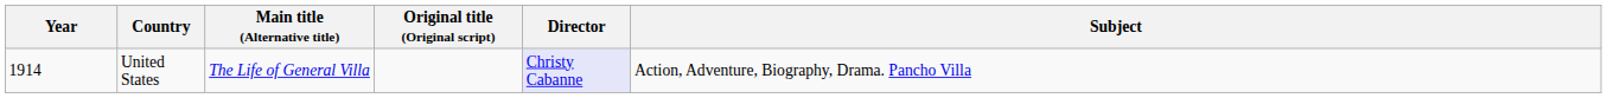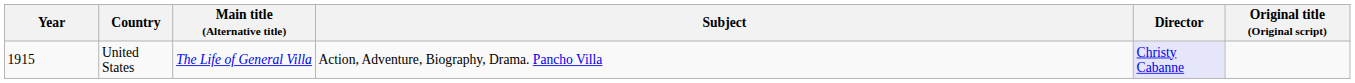columns swapped: Original title (Original script) <-> Subject
United States | Year: 1914 -> 1915
